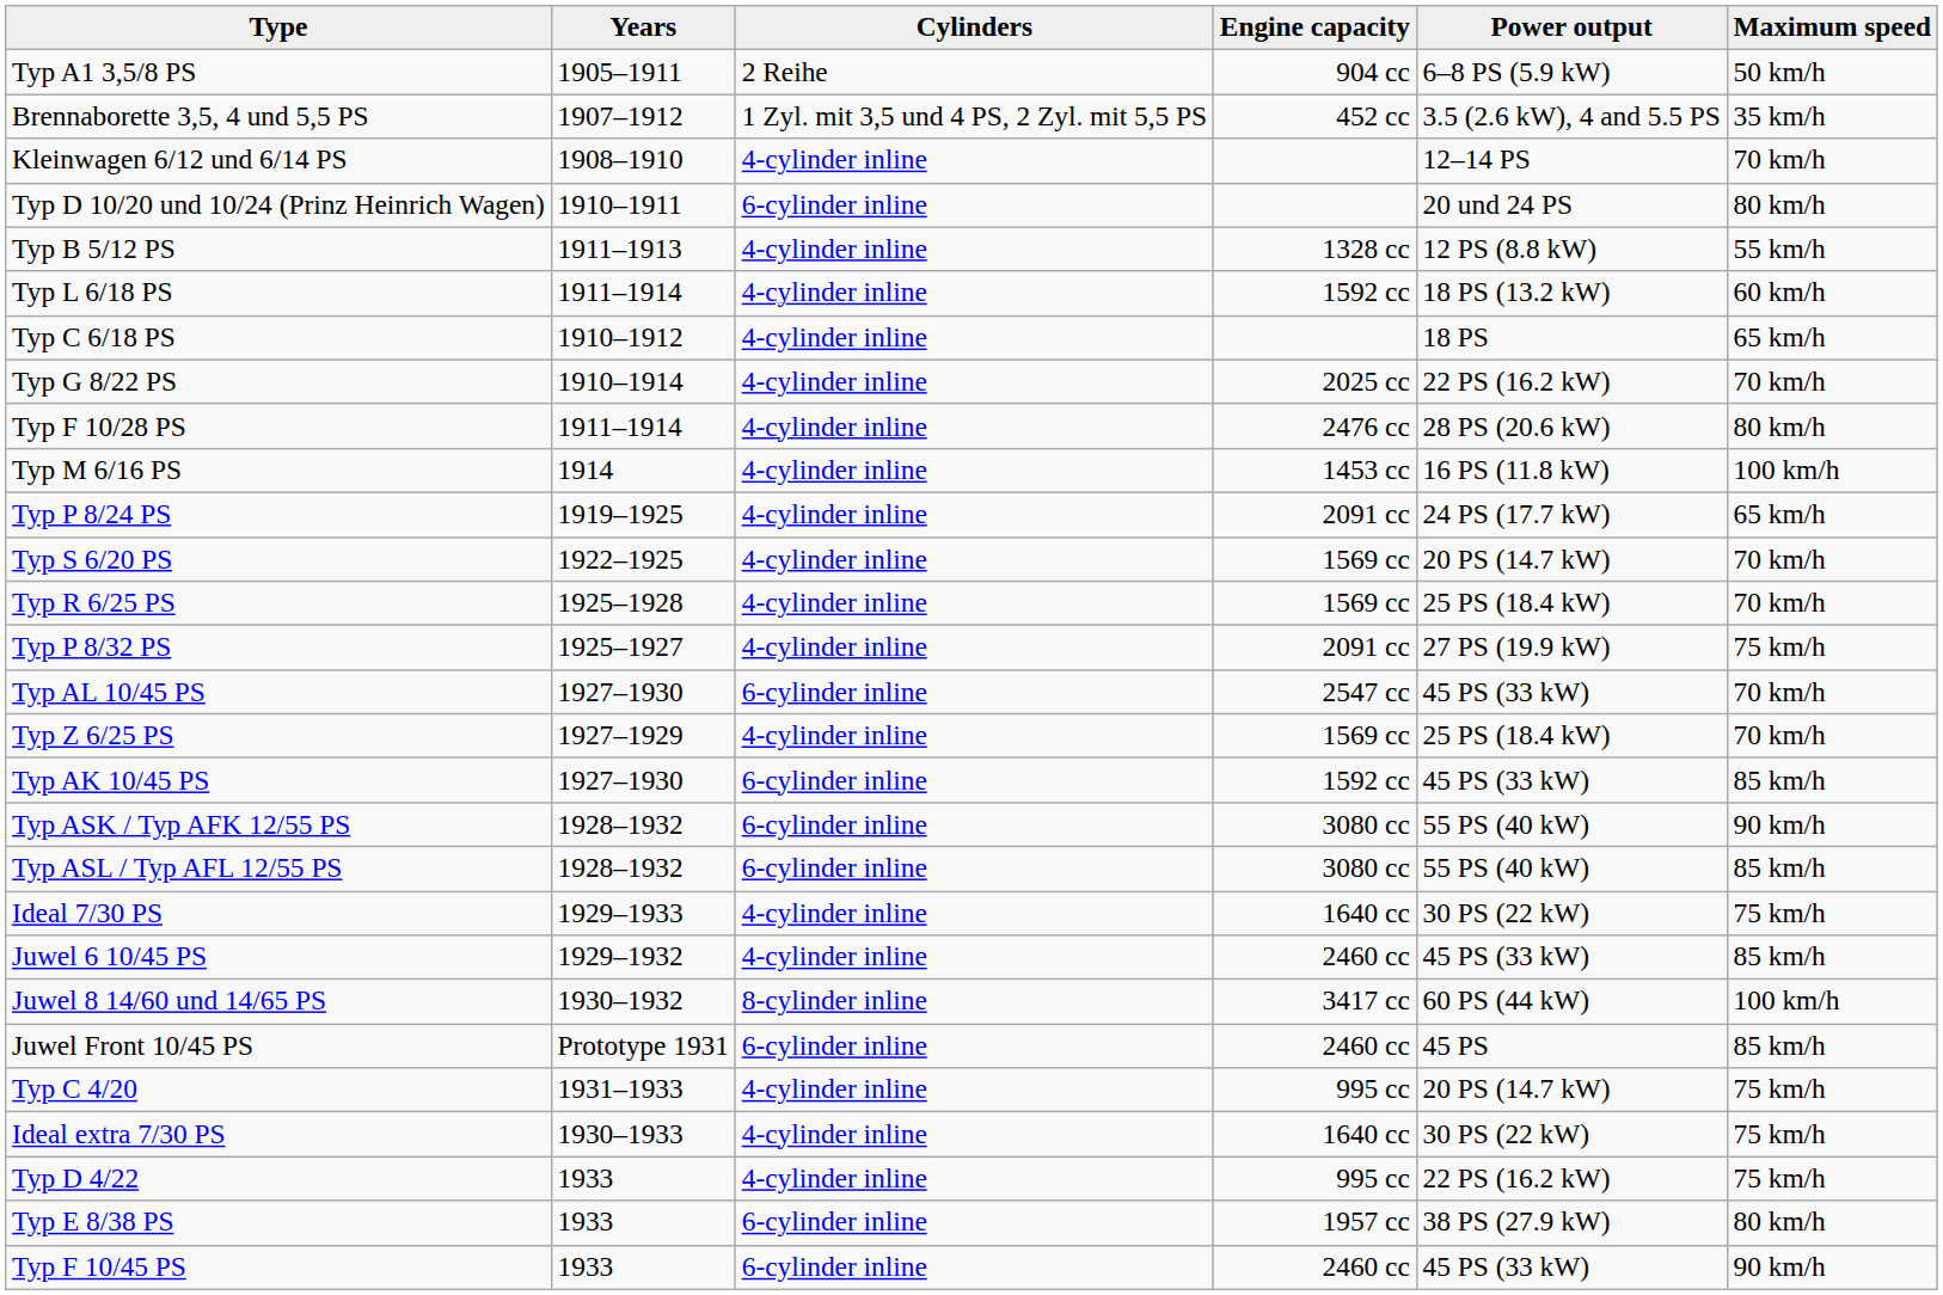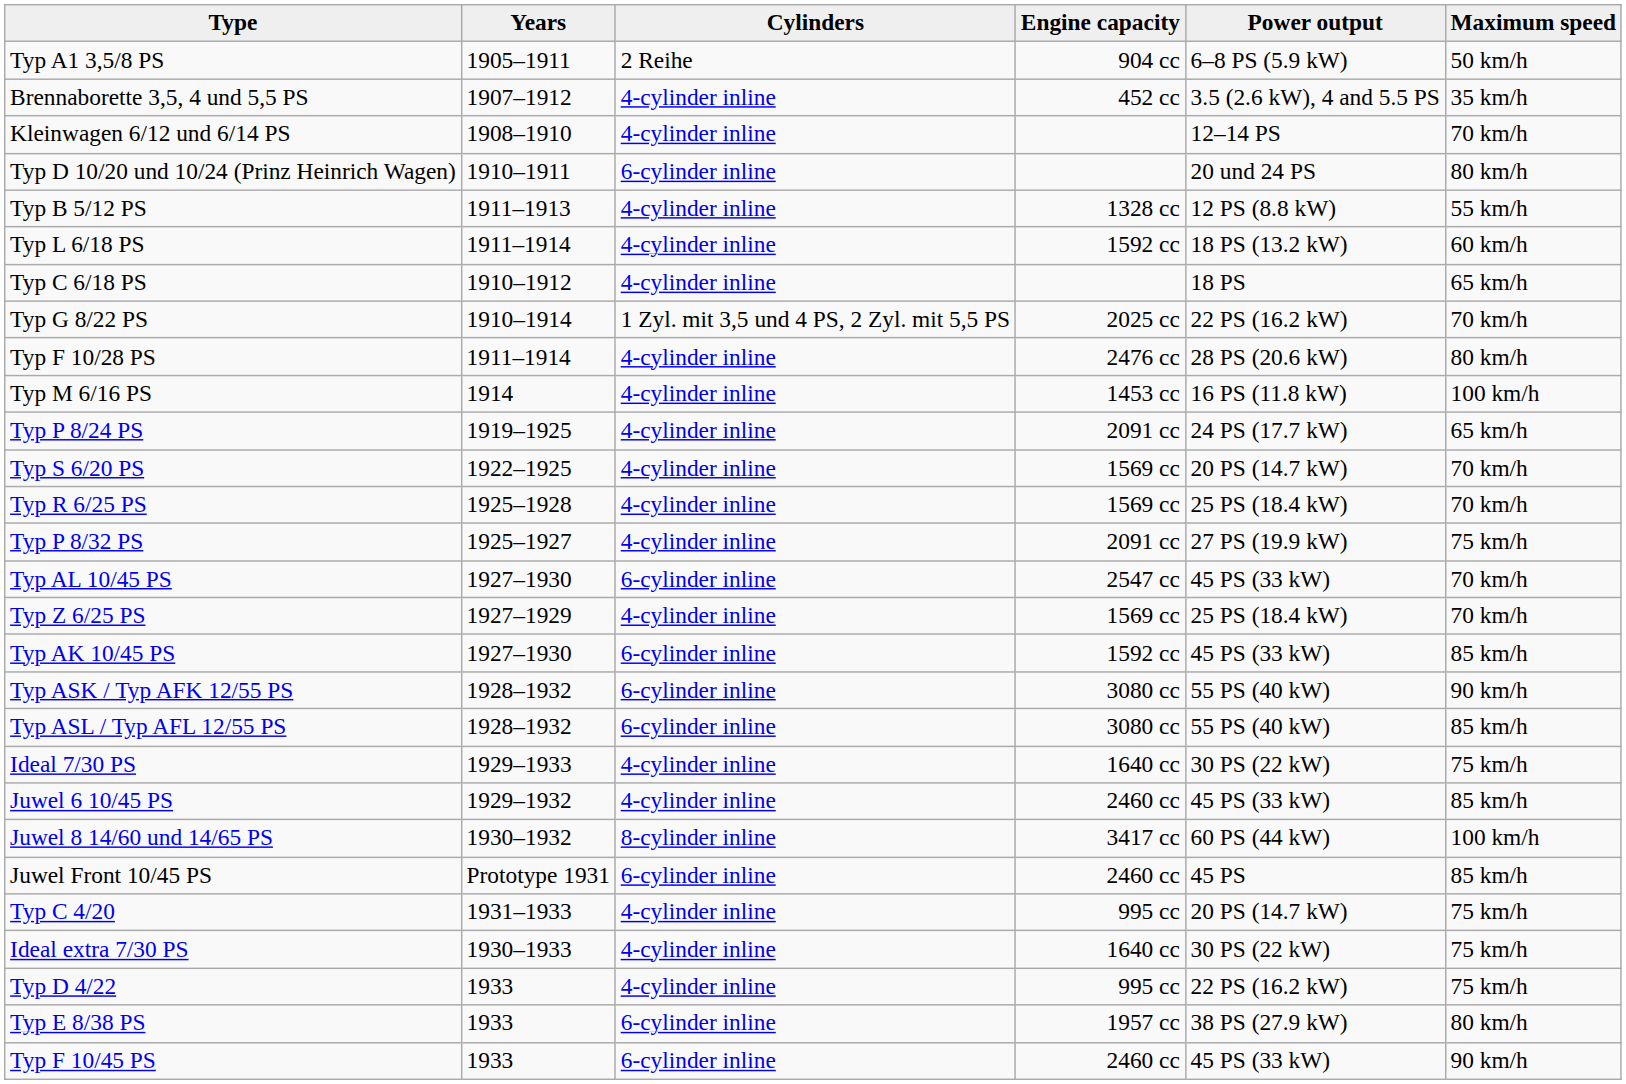Brennaborette 3,5, 4 und 5,5 PS | Cylinders: 1 Zyl. mit 3,5 und 4 PS, 2 Zyl. mit 5,5 PS -> 4-cylinder inline
Typ G 8/22 PS | Cylinders: 4-cylinder inline -> 1 Zyl. mit 3,5 und 4 PS, 2 Zyl. mit 5,5 PS
